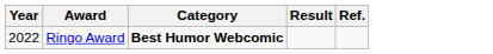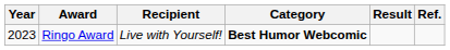+ column: Recipient | Live with Yourself!
Ringo Award | Year: 2022 -> 2023
